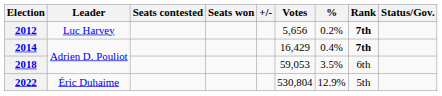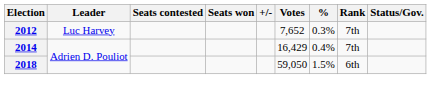2012 | Votes: 5,656 -> 7,652
2012 | %: 0.2% -> 0.3%
2012 | Rank: bold -> normal
2014 | Rank: bold -> normal
2018 | Votes: 59,053 -> 59,050
2018 | %: 3.5% -> 1.5%
- row: 2022 | Éric Duhaime | 530,804 | 12.9% | 5th
